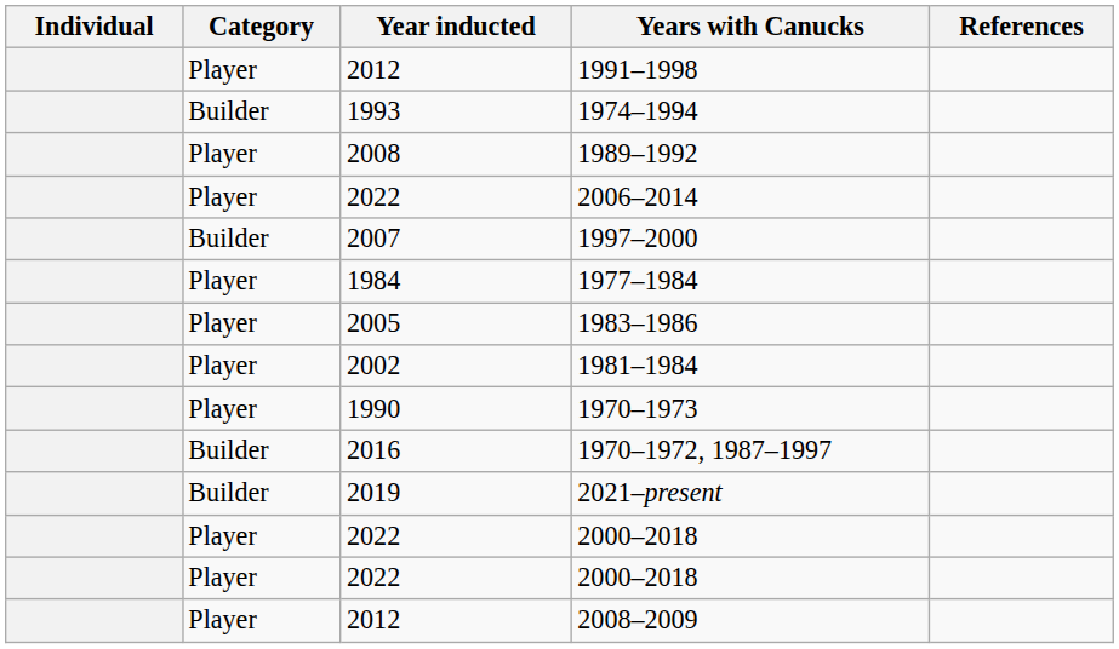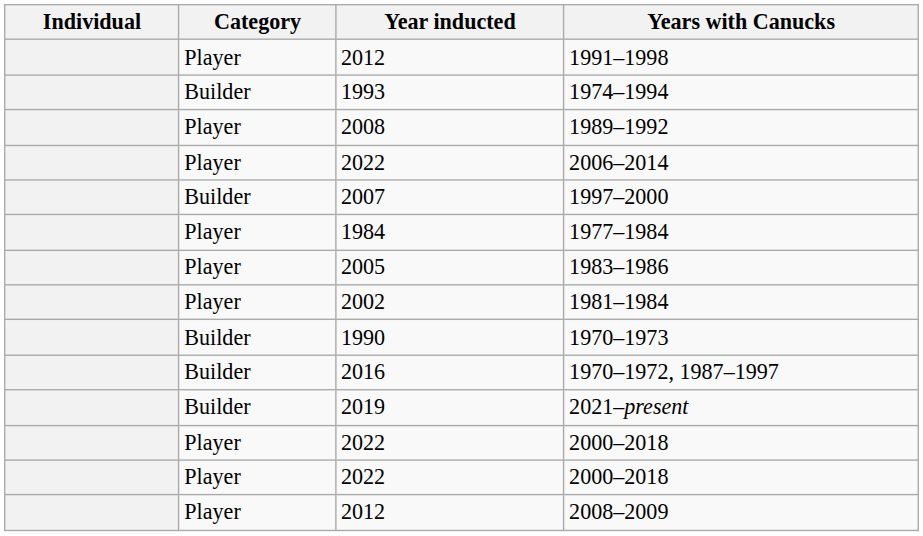- column: References
1970–1973 | Category: Player -> Builder
